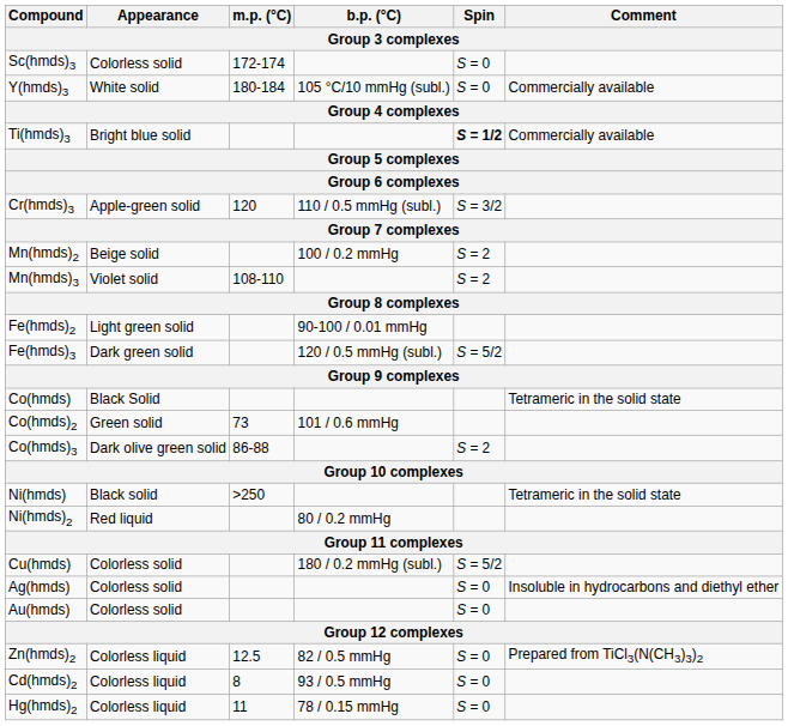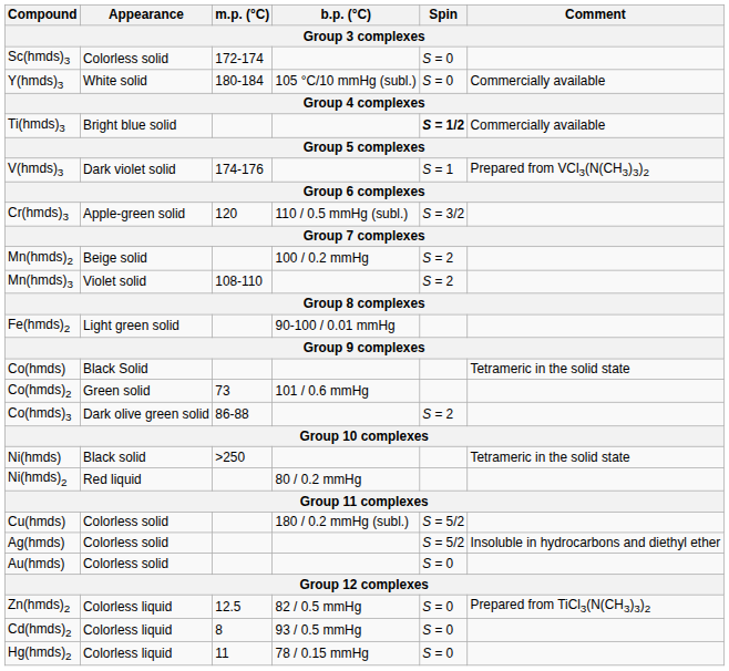+ row: V(hmds)3 | Dark violet solid | 174-176 | S = 1 | Prepared from VCl3(N(CH3)3)2
- row: Fe(hmds)3 | Dark green solid | 120 / 0.5 mmHg (subl.) | S = 5/2
Ag(hmds) | Spin: S = 0 -> S = 5/2
